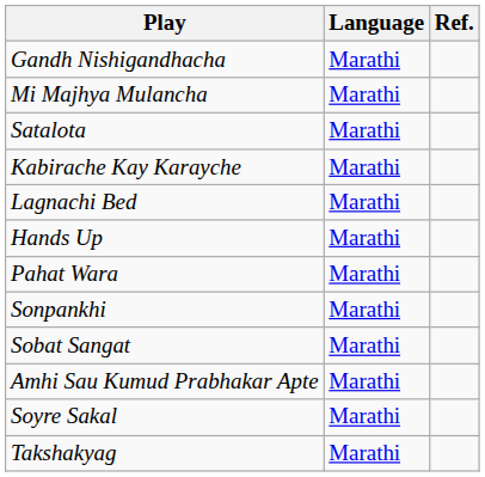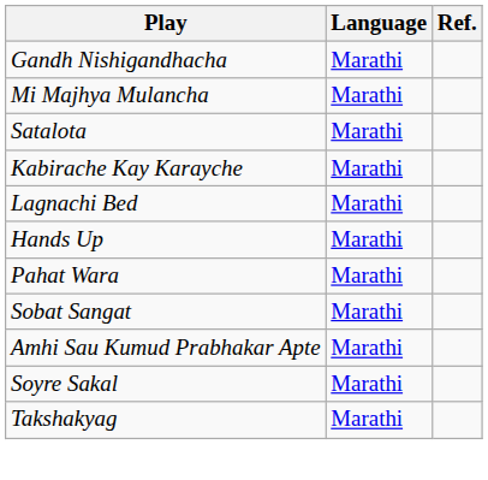- row: Sonpankhi | Marathi
